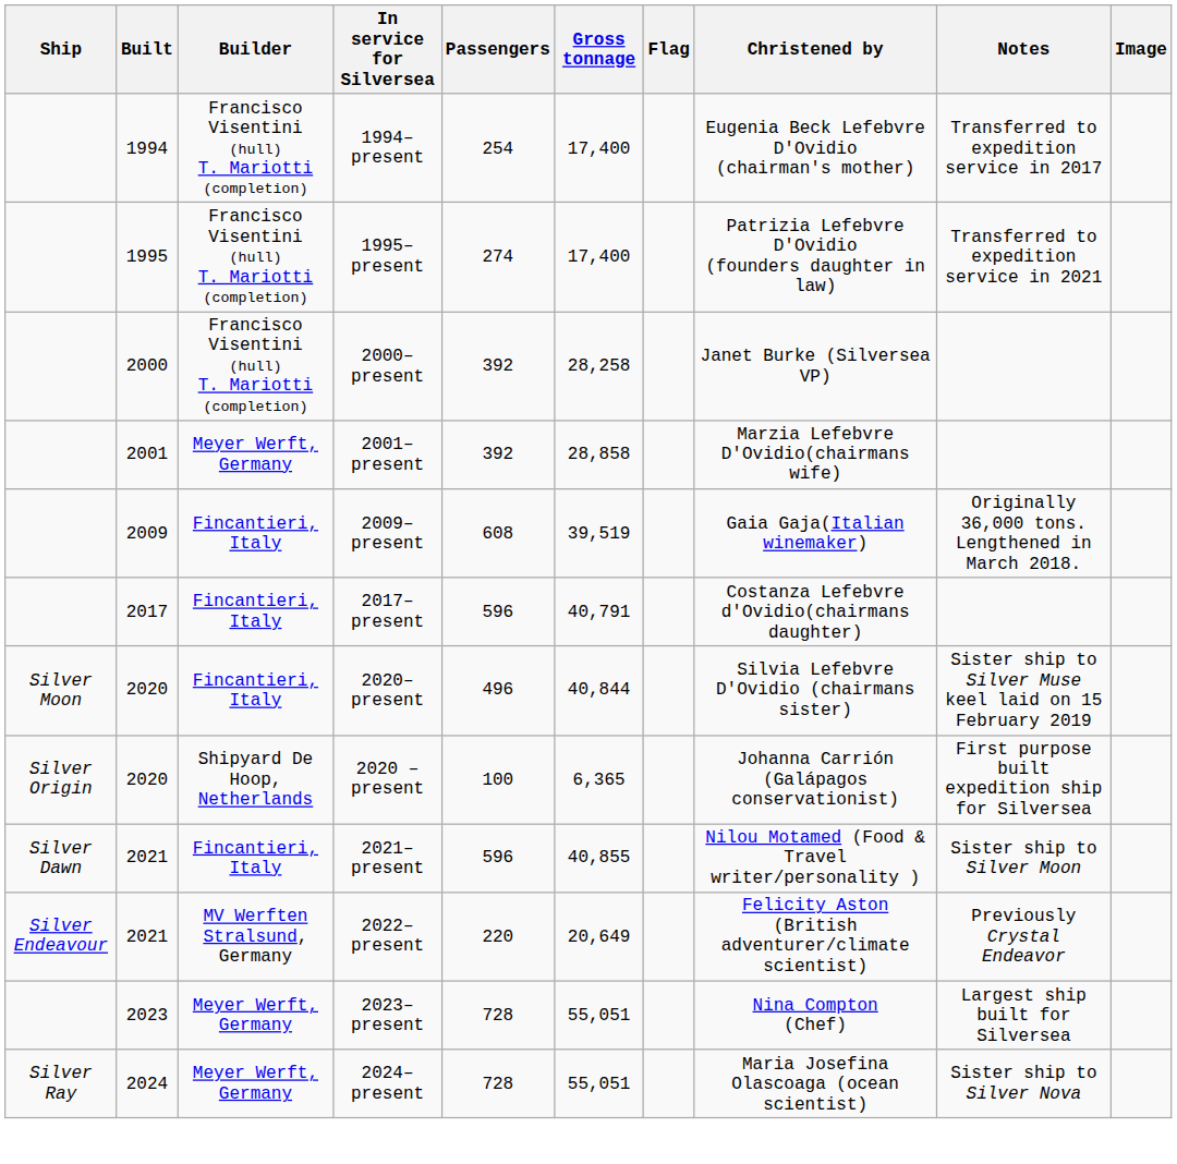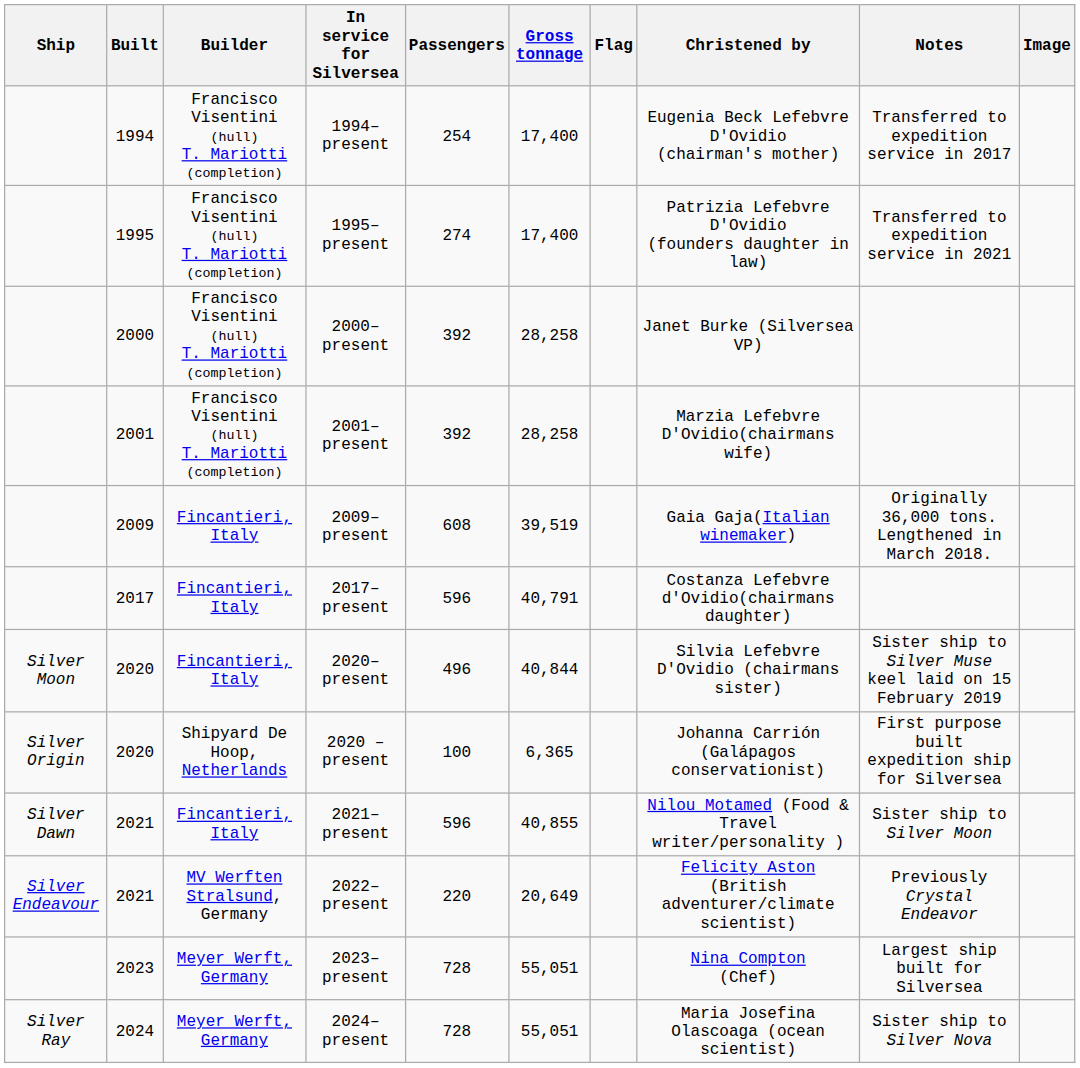2001–present | Builder: Meyer Werft, Germany -> Francisco Visentini (hull) T. Mariotti (completion)
2001–present | Gross tonnage: 28,858 -> 28,258
